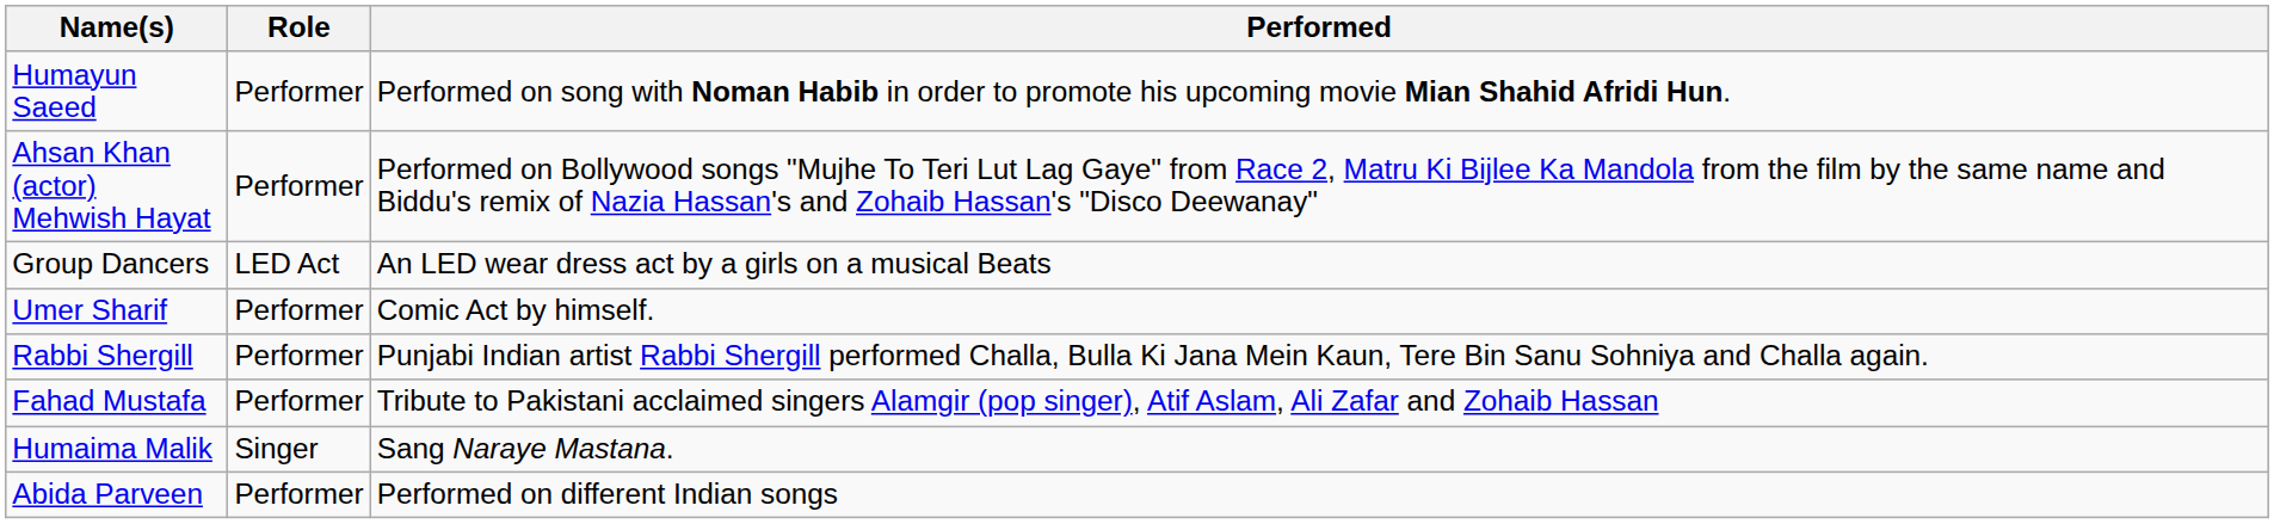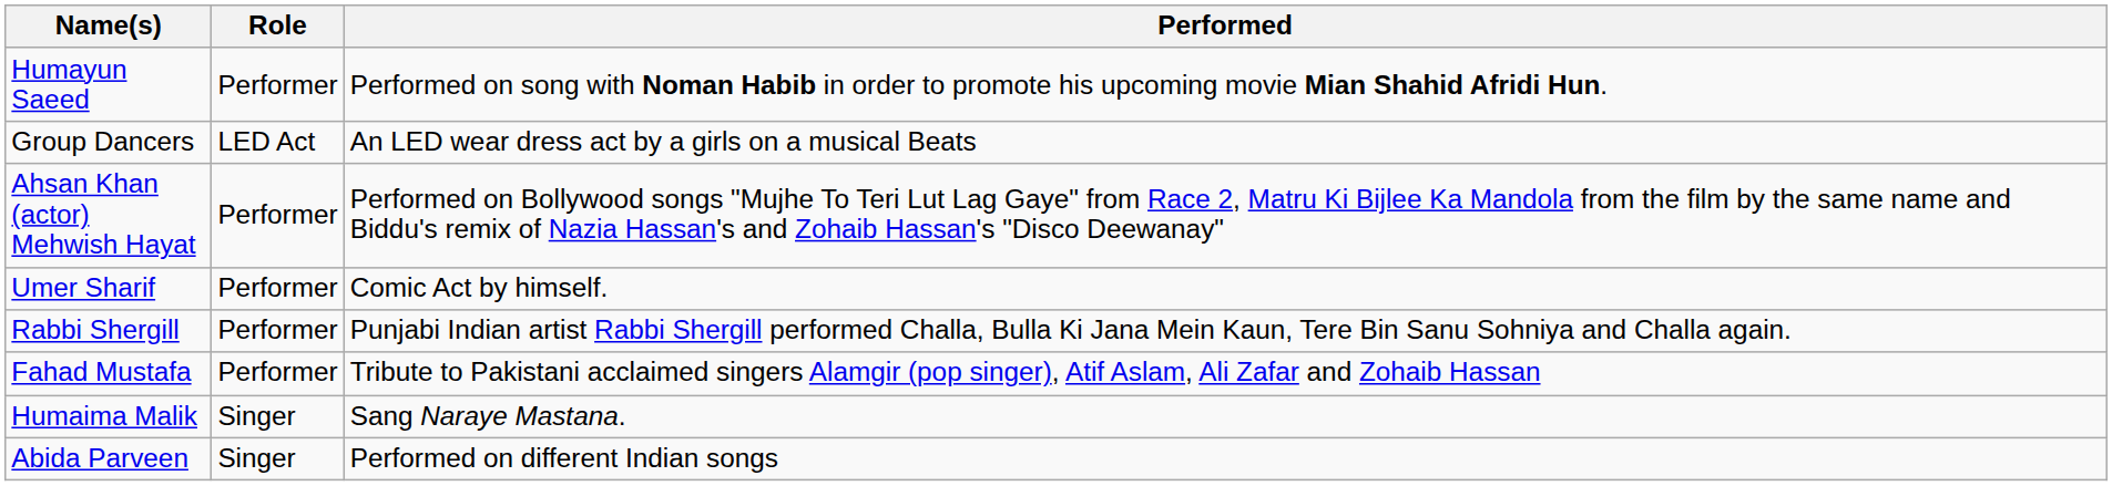rows swapped: Ahsan Khan (actor) Mehwish Hayat <-> Group Dancers
Abida Parveen | Role: Performer -> Singer
